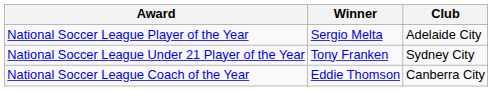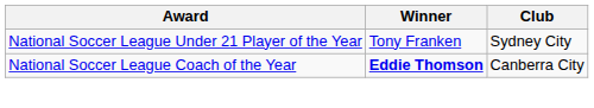- row: National Soccer League Player of the Year | Sergio Melta | Adelaide City
National Soccer League Coach of the Year | Winner: normal -> bold
